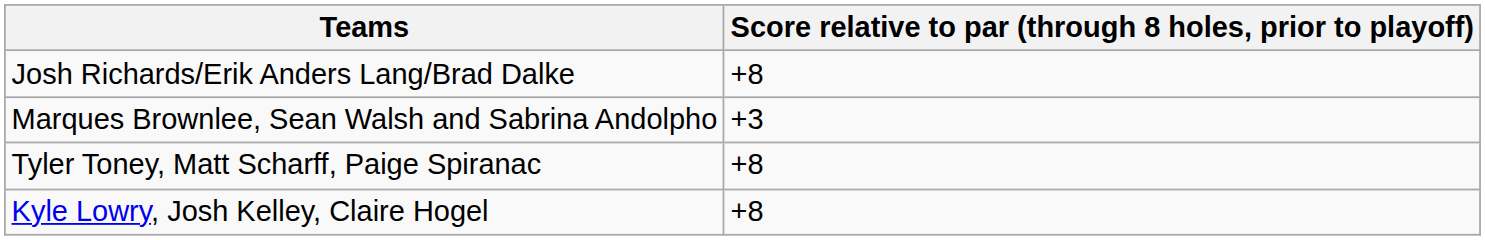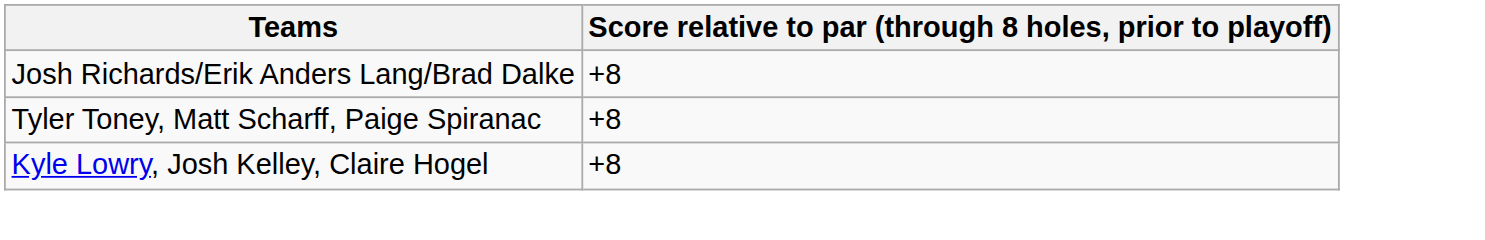- row: Marques Brownlee, Sean Walsh and Sabrina Andolpho | +3
